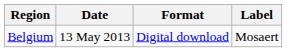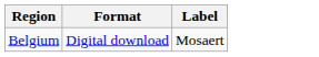- column: Date | 13 May 2013
